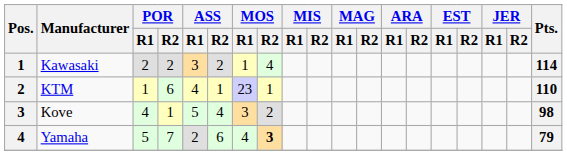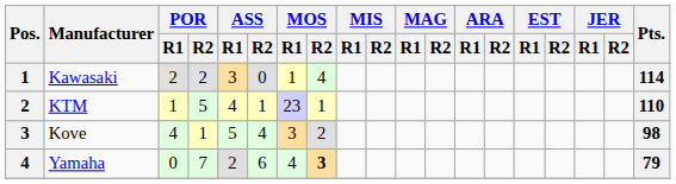Kawasaki | ASS / R2: 2 -> 0
KTM | POR / R2: 6 -> 5
Yamaha | POR / R1: 5 -> 0
